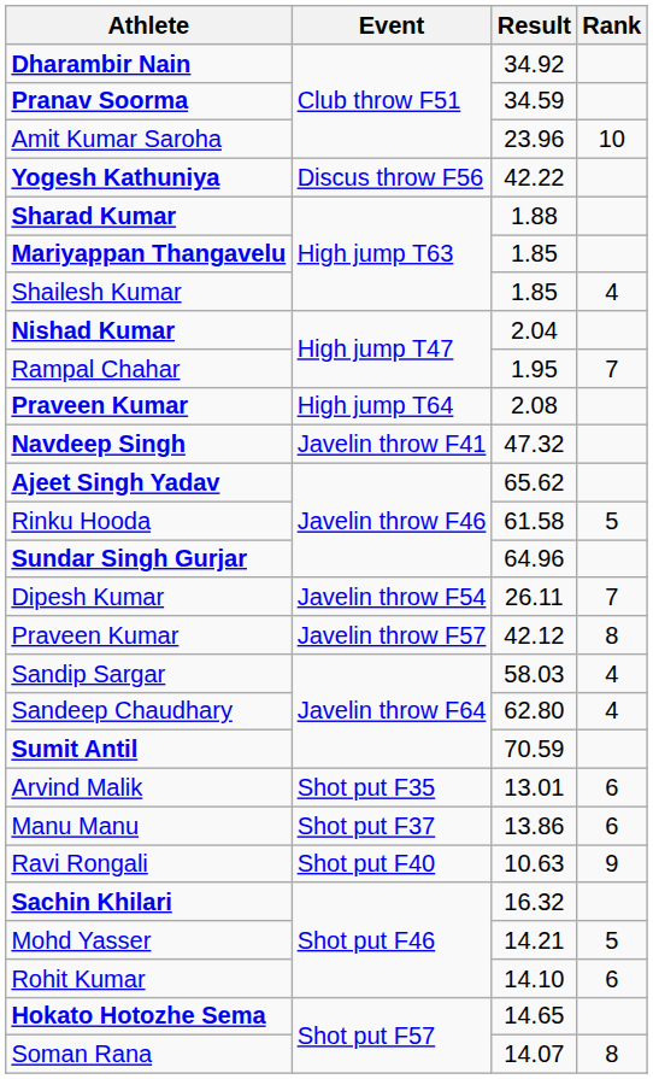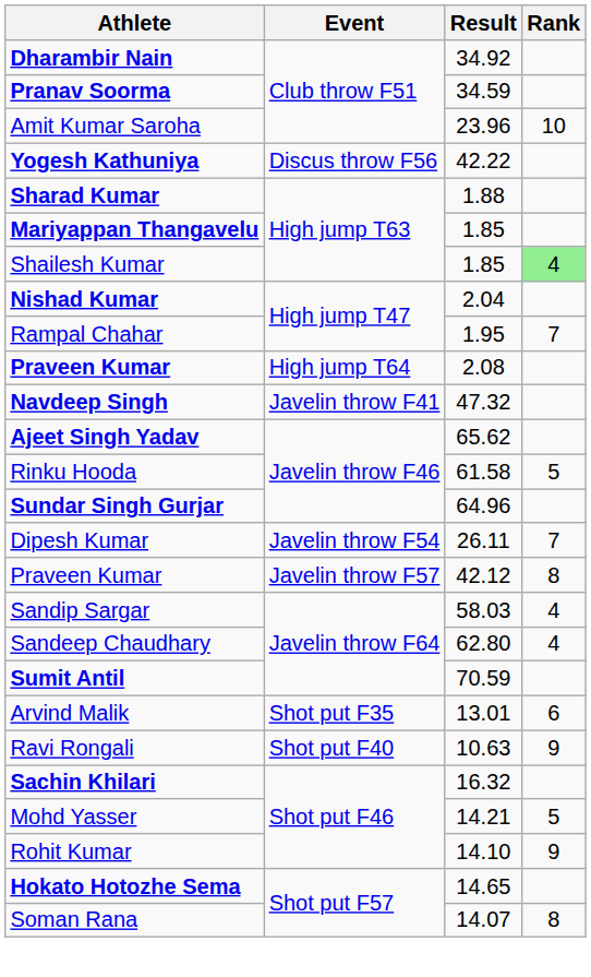Shailesh Kumar | Rank: no background -> lightgreen background
- row: Manu Manu | Shot put F37 | 13.86 | 6
Rohit Kumar | Rank: 6 -> 9
